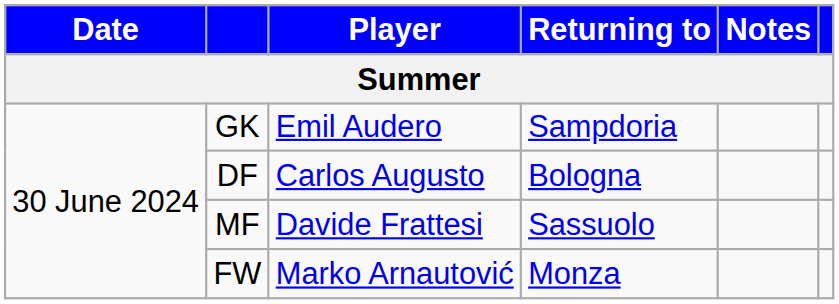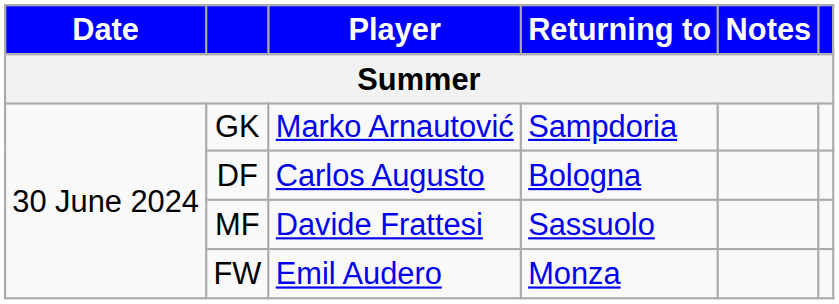GK | Player: Emil Audero -> Marko Arnautović
FW | Player: Marko Arnautović -> Emil Audero
